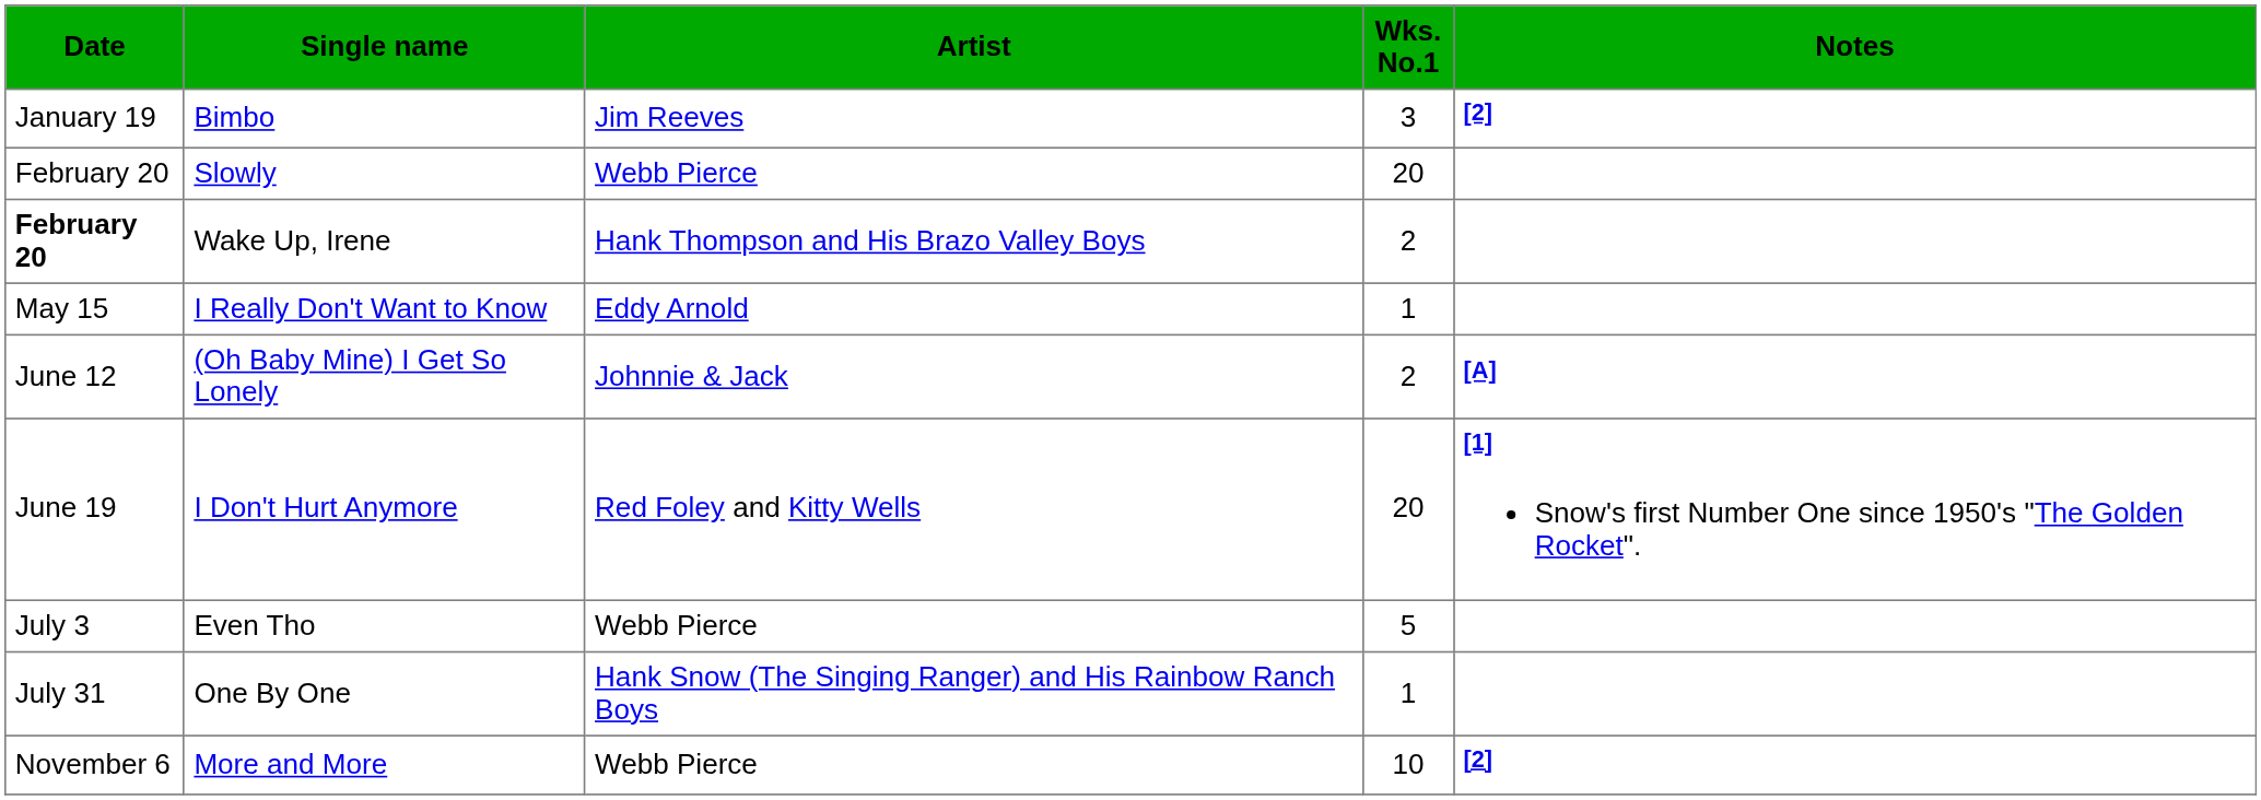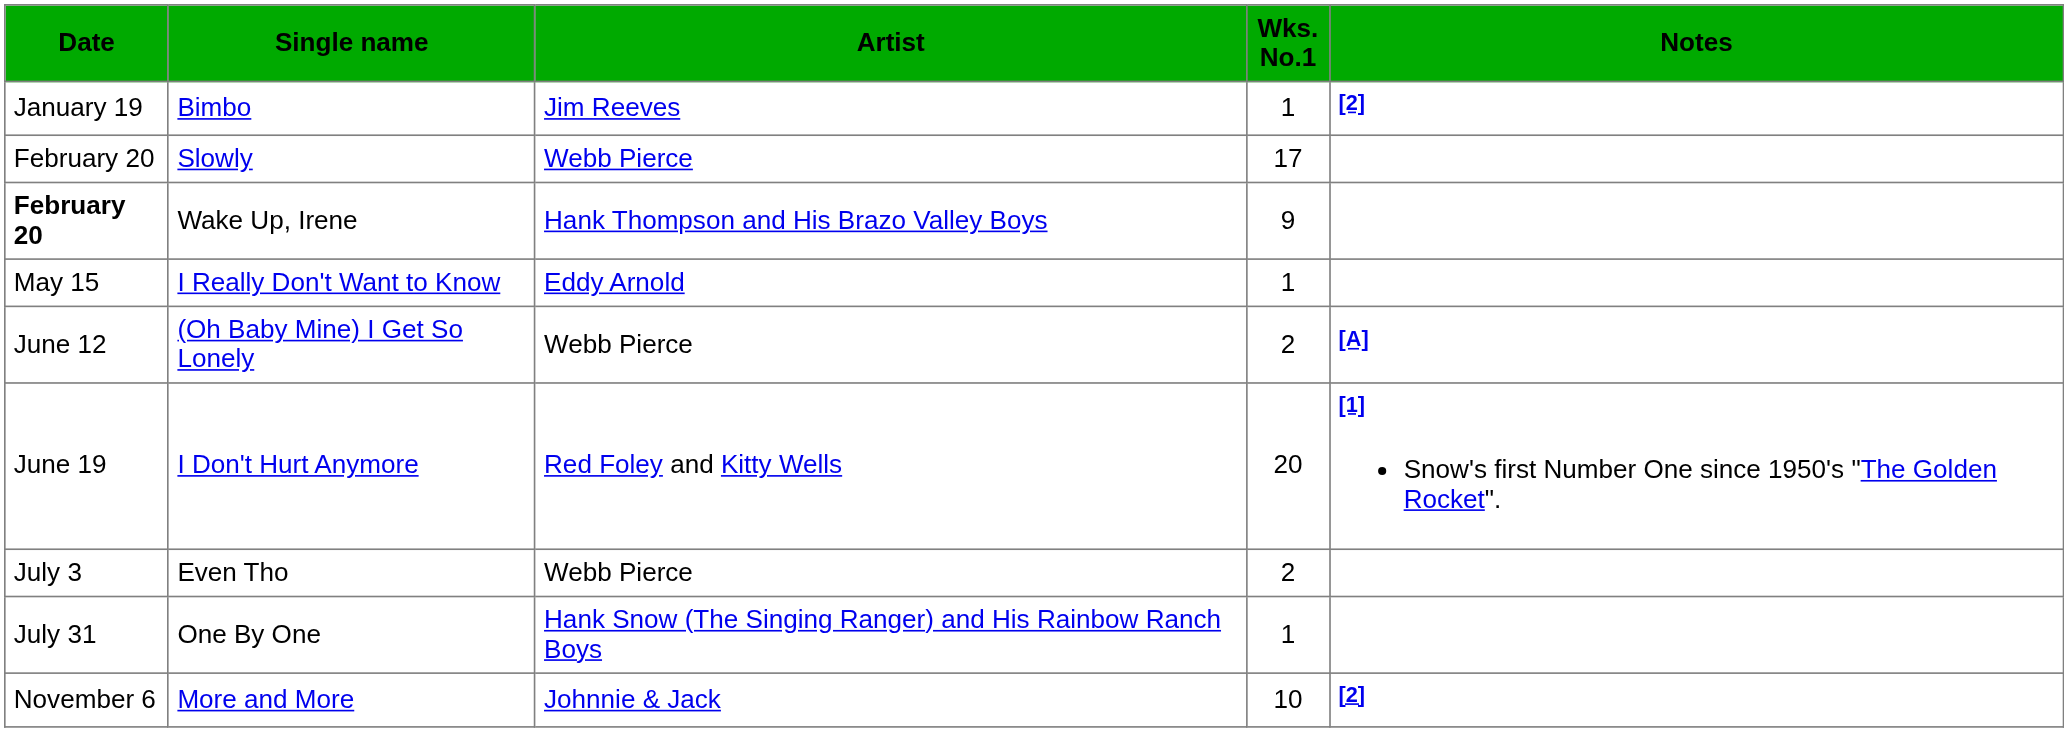Bimbo | Wks. No.1: 3 -> 1
Slowly | Wks. No.1: 20 -> 17
Wake Up, Irene | Wks. No.1: 2 -> 9
(Oh Baby Mine) I Get So Lonely | Artist: Johnnie & Jack -> Webb Pierce
Even Tho | Wks. No.1: 5 -> 2
More and More | Artist: Webb Pierce -> Johnnie & Jack
